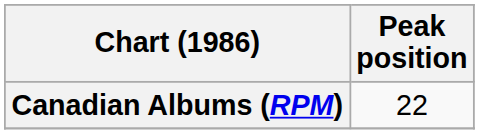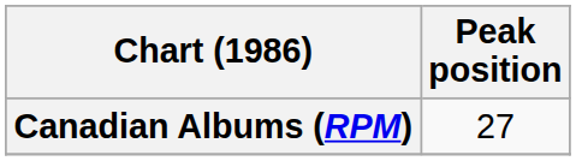Canadian Albums (RPM) | Peak position: 22 -> 27
